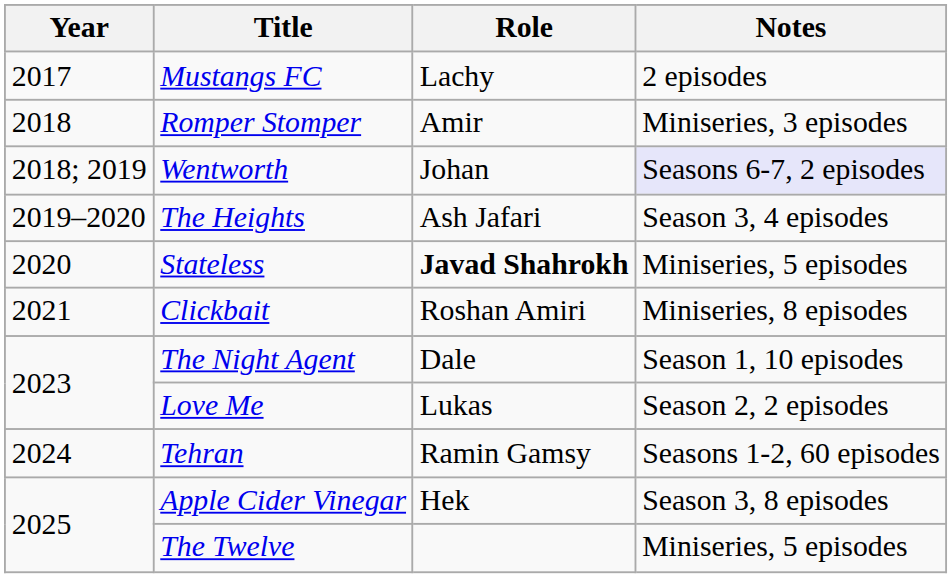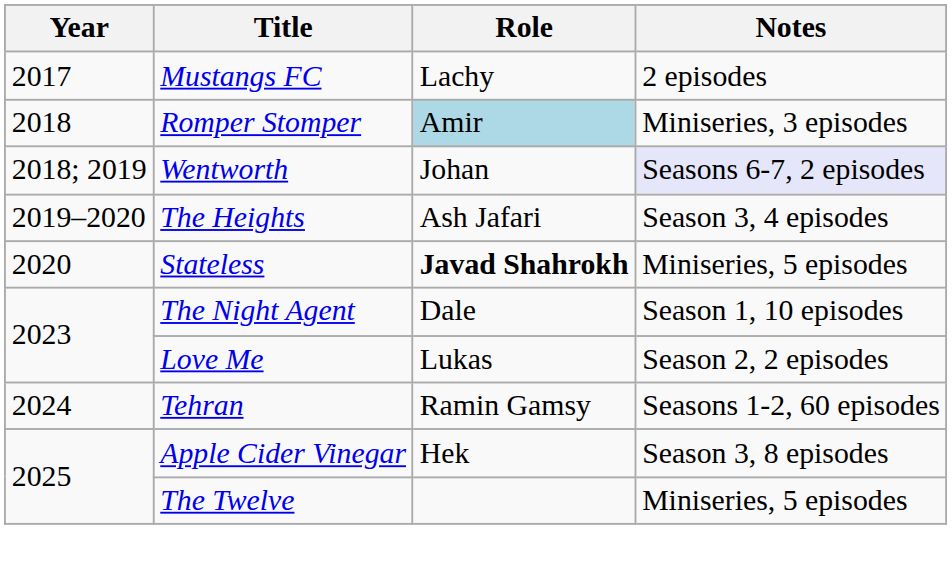Romper Stomper | Role: no background -> lightblue background
- row: 2021 | Clickbait | Roshan Amiri | Miniseries, 8 episodes
